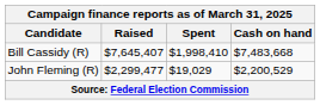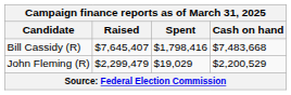Bill Cassidy (R) | Spent: $1,998,410 -> $1,798,416
John Fleming (R) | Raised: $2,299,477 -> $2,299,479
